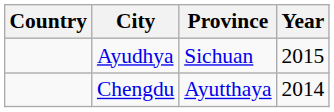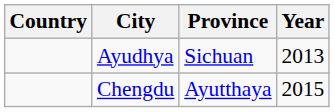Ayudhya | Year: 2015 -> 2013
Chengdu | Year: 2014 -> 2015
